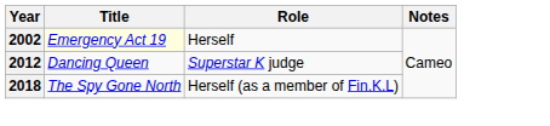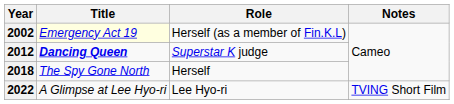2002 | Role: Herself -> Herself (as a member of Fin.K.L)
2012 | Title: normal -> bold
2018 | Role: Herself (as a member of Fin.K.L) -> Herself
+ row: 2022 | A Glimpse at Lee Hyo-ri | Lee Hyo-ri | TVING Short Film
